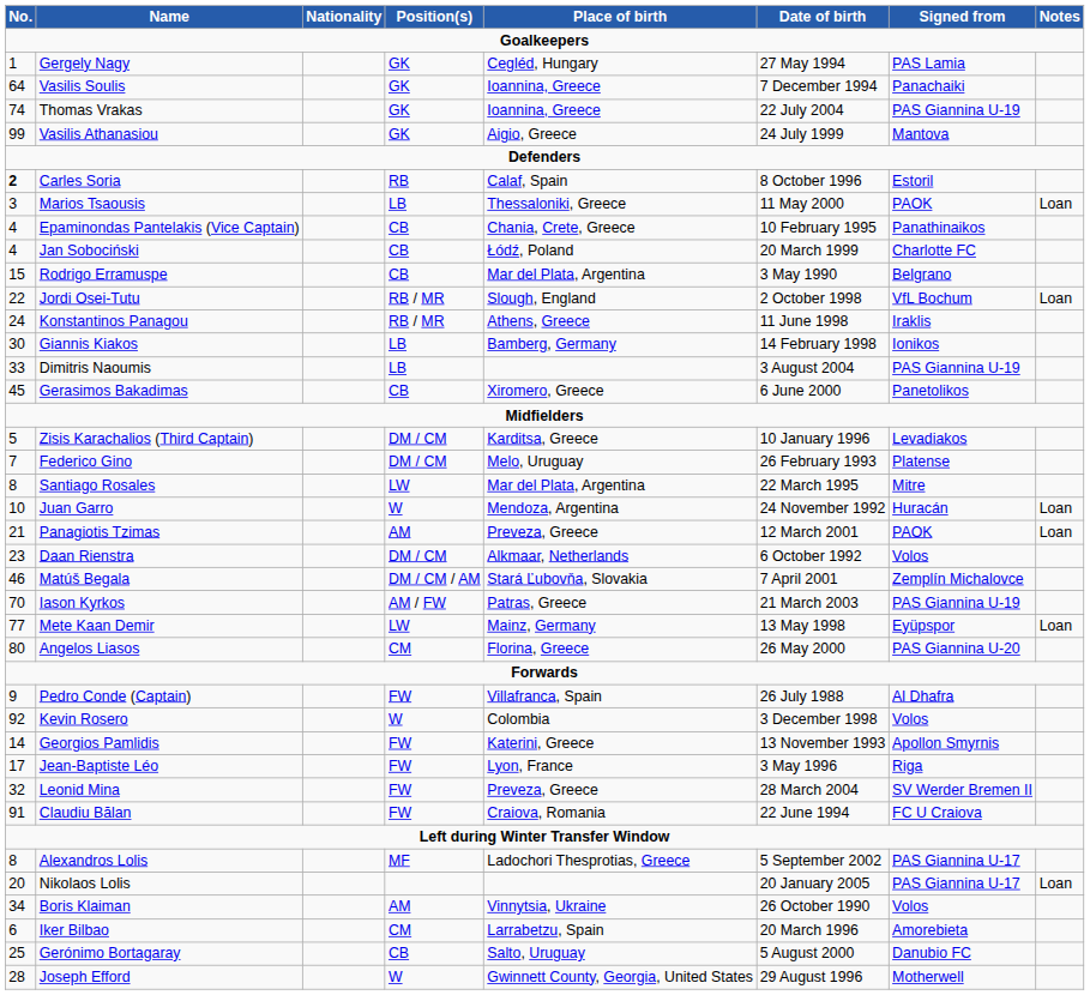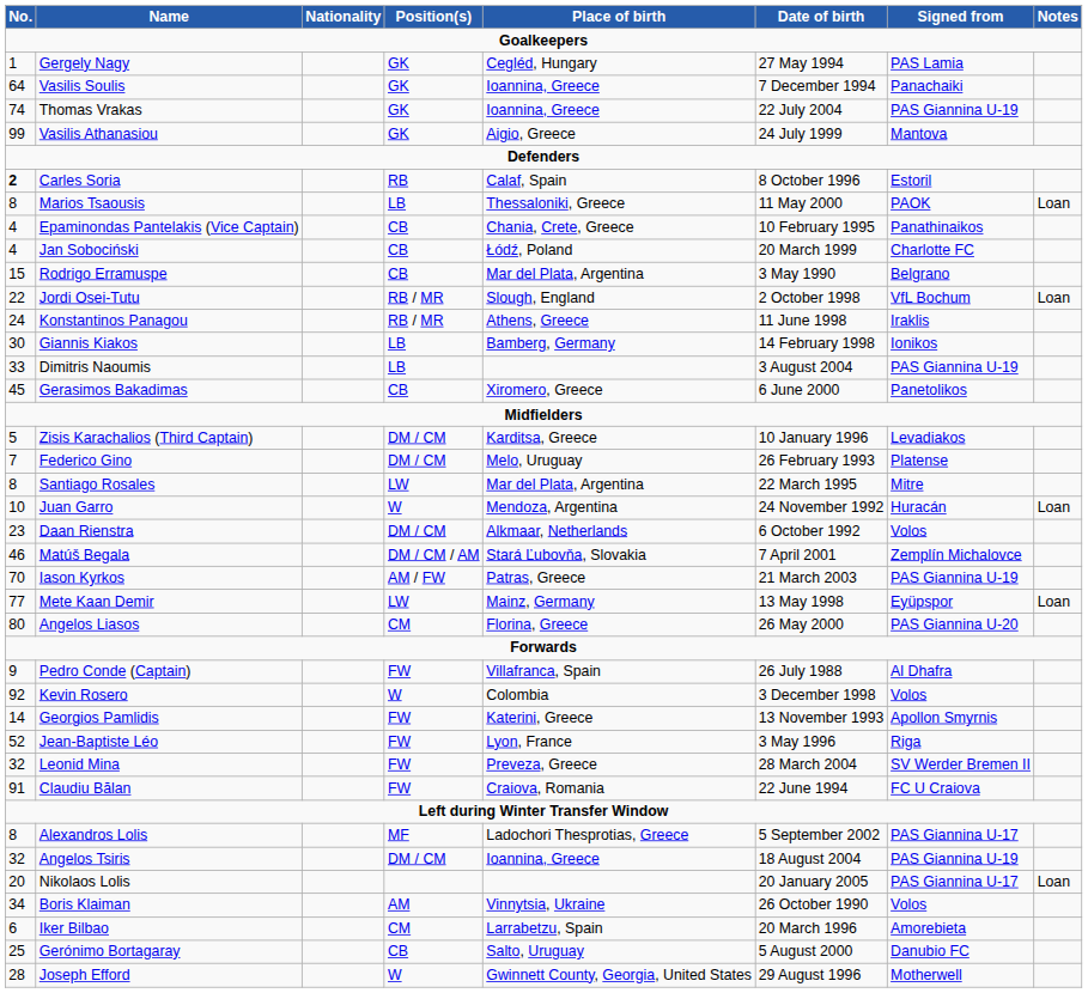Marios Tsaousis | No.: 3 -> 8
- row: 21 | Panagiotis Tzimas | AM | Preveza, Greece | 12 March 2001 | PAOK | Loan
Jean-Baptiste Léo | No.: 17 -> 52
+ row: 32 | Angelos Tsiris | DM / CM | Ioannina, Greece | 18 August 2004 | PAS Giannina U-19
